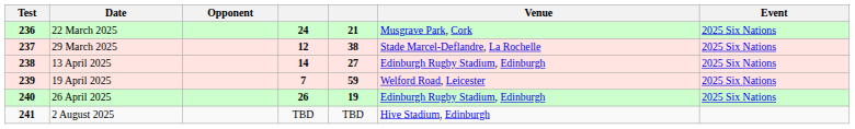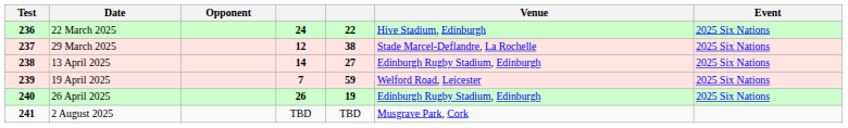22 March 2025 | column 5: 21 -> 22
22 March 2025 | Venue: Musgrave Park, Cork -> Hive Stadium, Edinburgh
2 August 2025 | Venue: Hive Stadium, Edinburgh -> Musgrave Park, Cork
